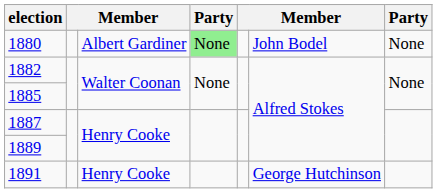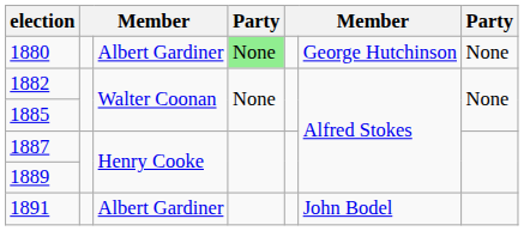1880 | column 6: John Bodel -> George Hutchinson
1891 | column 3: Henry Cooke -> Albert Gardiner
1891 | column 6: George Hutchinson -> John Bodel
